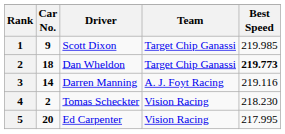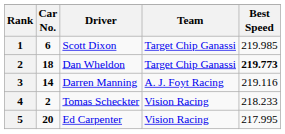Scott Dixon | Car No.: 9 -> 6
Tomas Scheckter | Best Speed: 218.230 -> 218.233
